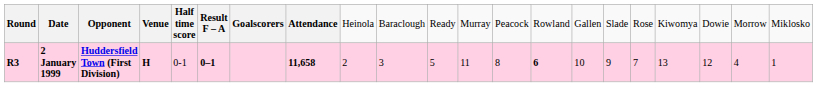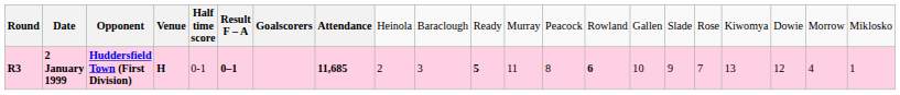2 January 1999 | column 8: 11,658 -> 11,685
2 January 1999 | column 11: normal -> bold
